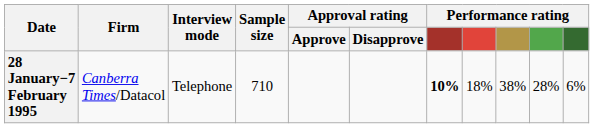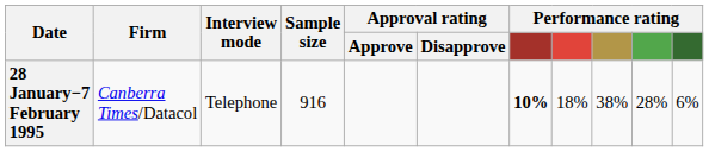28 January−7 February 1995 | Sample size: 710 -> 916
